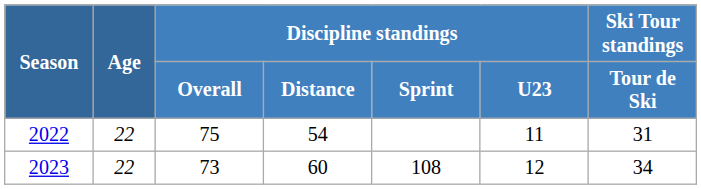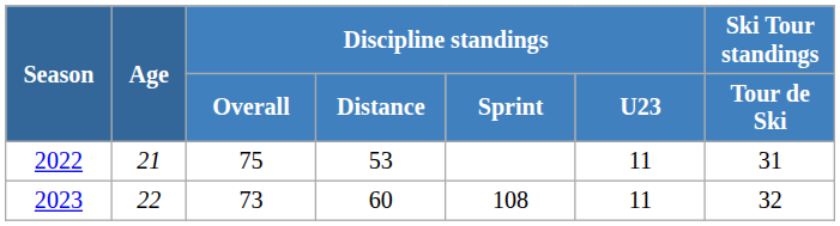2022 | Age: 22 -> 21
2022 | Discipline standings / Distance: 54 -> 53
2023 | Discipline standings / U23: 12 -> 11
2023 | Ski Tour standings / Tour de Ski: 34 -> 32
